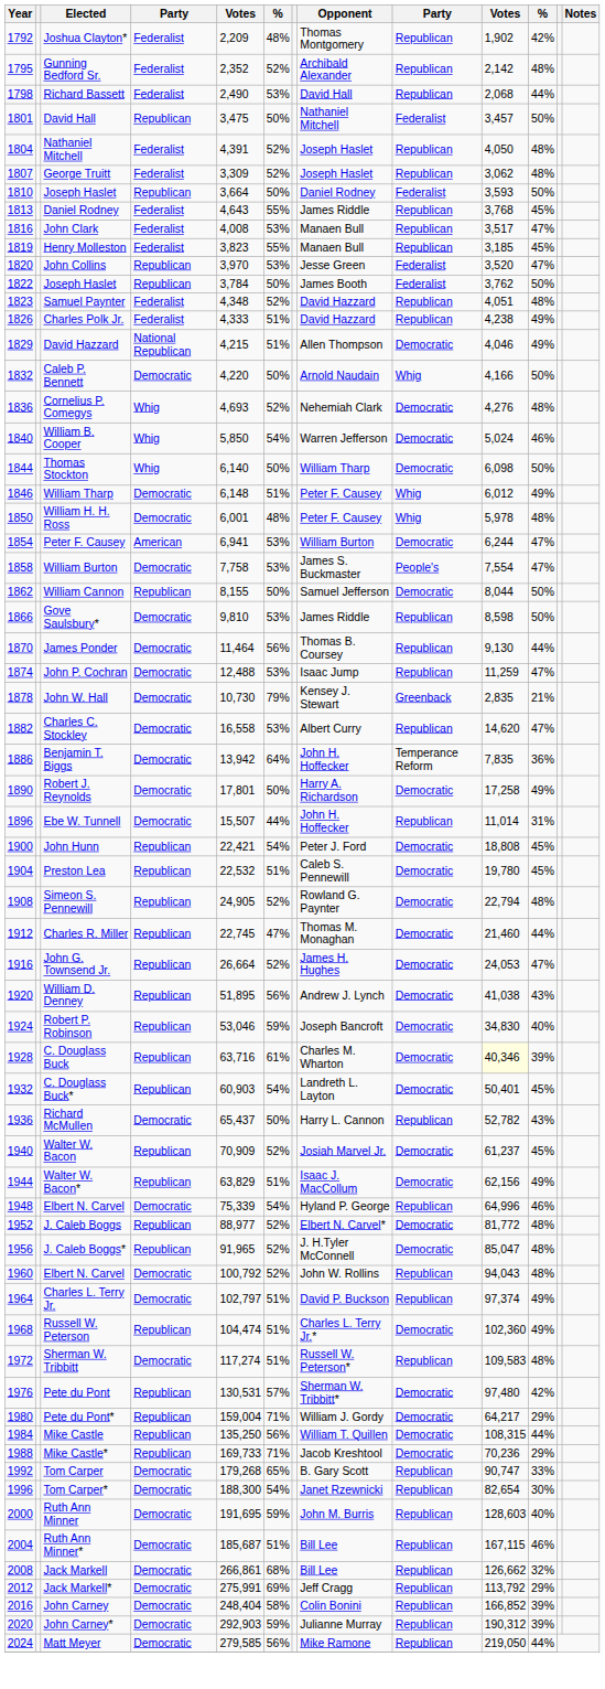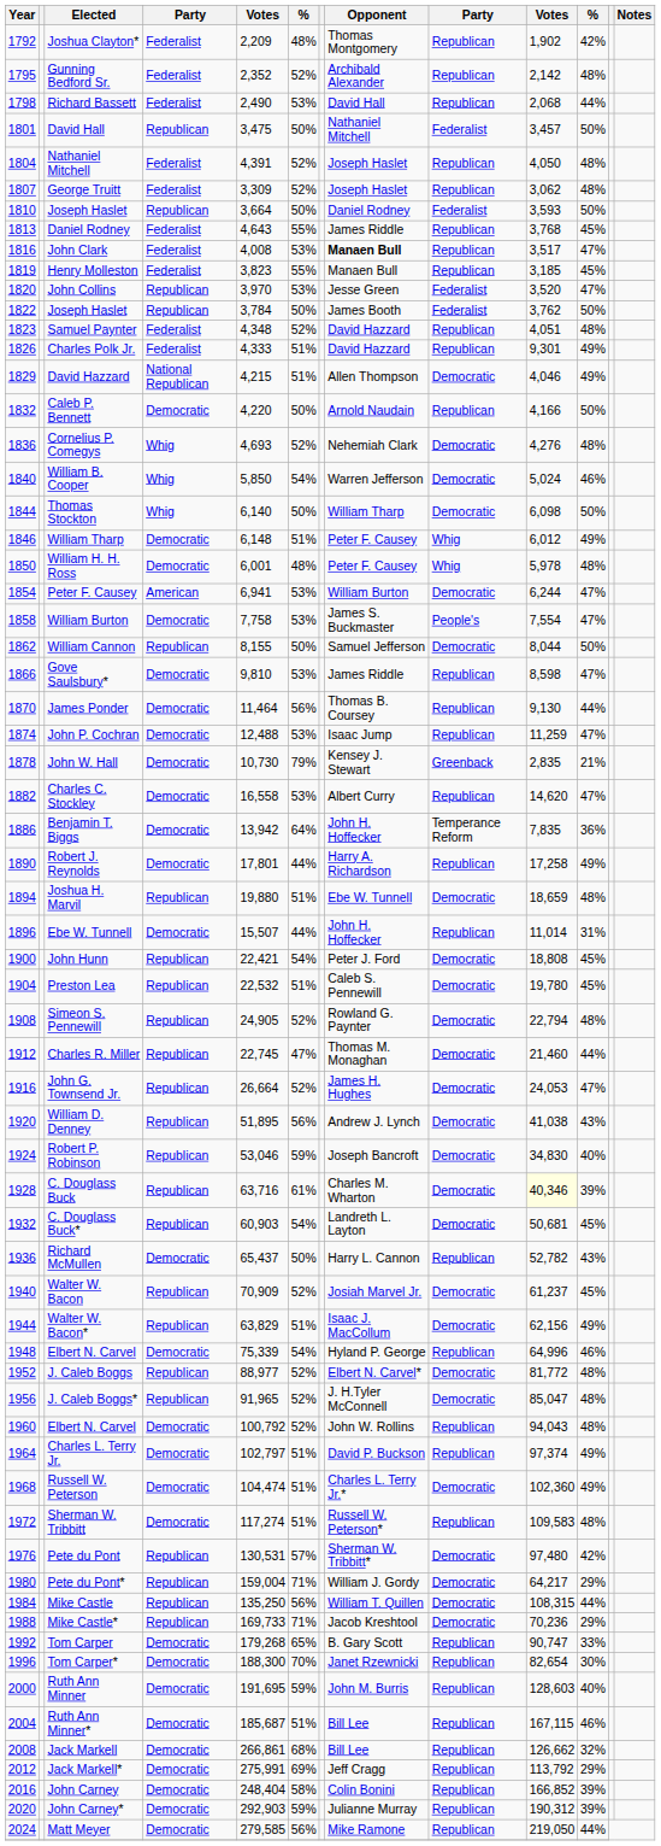John Clark | Opponent: normal -> bold
Charles Polk Jr. | column 10: 4,238 -> 9,301
Caleb P. Bennett | column 9: Whig -> Republican
Gove Saulsbury* | column 11: 50% -> 47%
Robert J. Reynolds | column 6: 50% -> 44%
Robert J. Reynolds | column 9: Democratic -> Republican
+ row: 1894 | Joshua H. Marvil | Republican | 19,880 | 51% | Ebe W. Tunnell | Democratic | 18,659 | 48%
C. Douglass Buck* | column 10: 50,401 -> 50,681
Russell W. Peterson | column 4: Republican -> Democratic
Tom Carper* | column 6: 54% -> 70%
